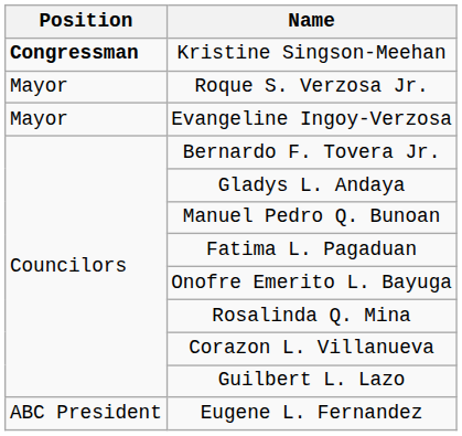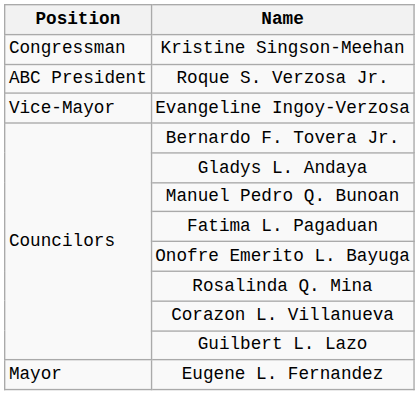Kristine Singson-Meehan | Position: bold -> normal
Roque S. Verzosa Jr. | Position: Mayor -> ABC President
Evangeline Ingoy-Verzosa | Position: Mayor -> Vice-Mayor
Eugene L. Fernandez | Position: ABC President -> Mayor
